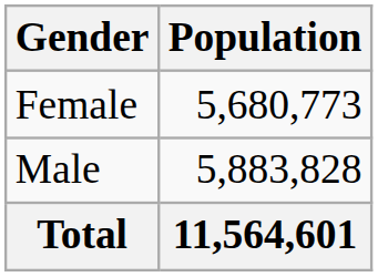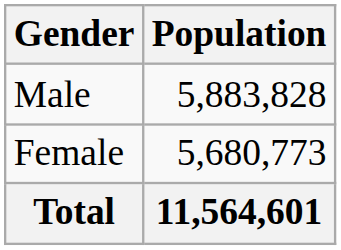rows swapped: Male <-> Female
